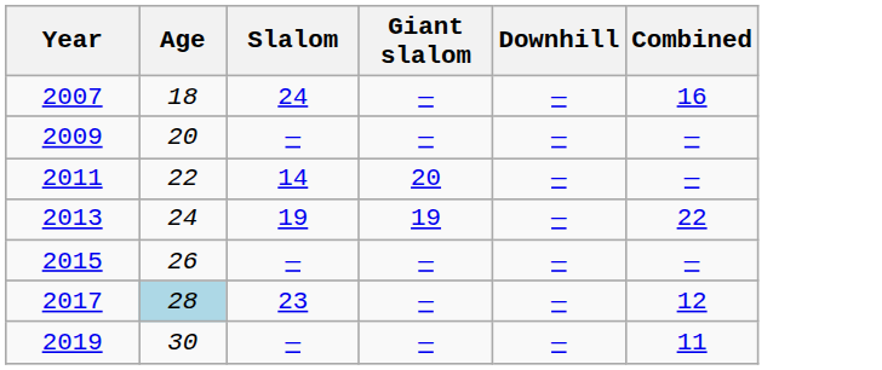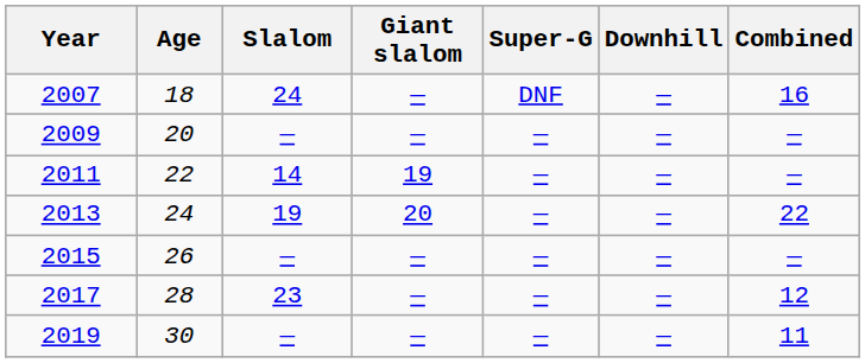+ column: Super-G | DNF | — | — | — | — | — | —
2011 | Giant slalom: 20 -> 19
2013 | Giant slalom: 19 -> 20
2017 | Age: lightblue background -> no background
